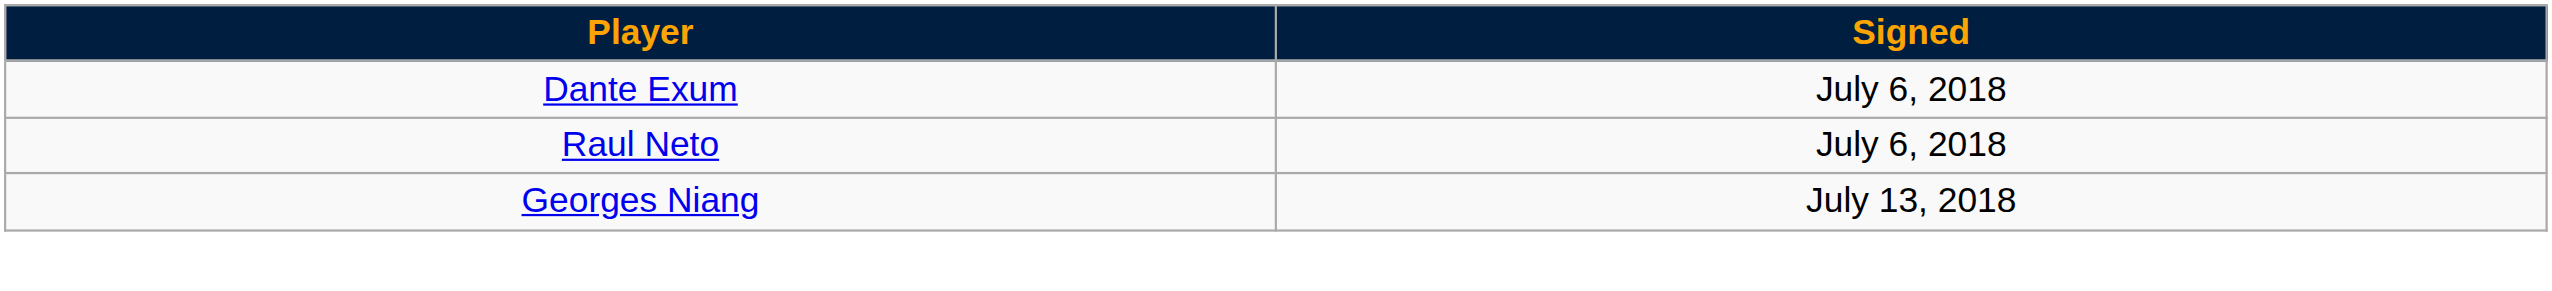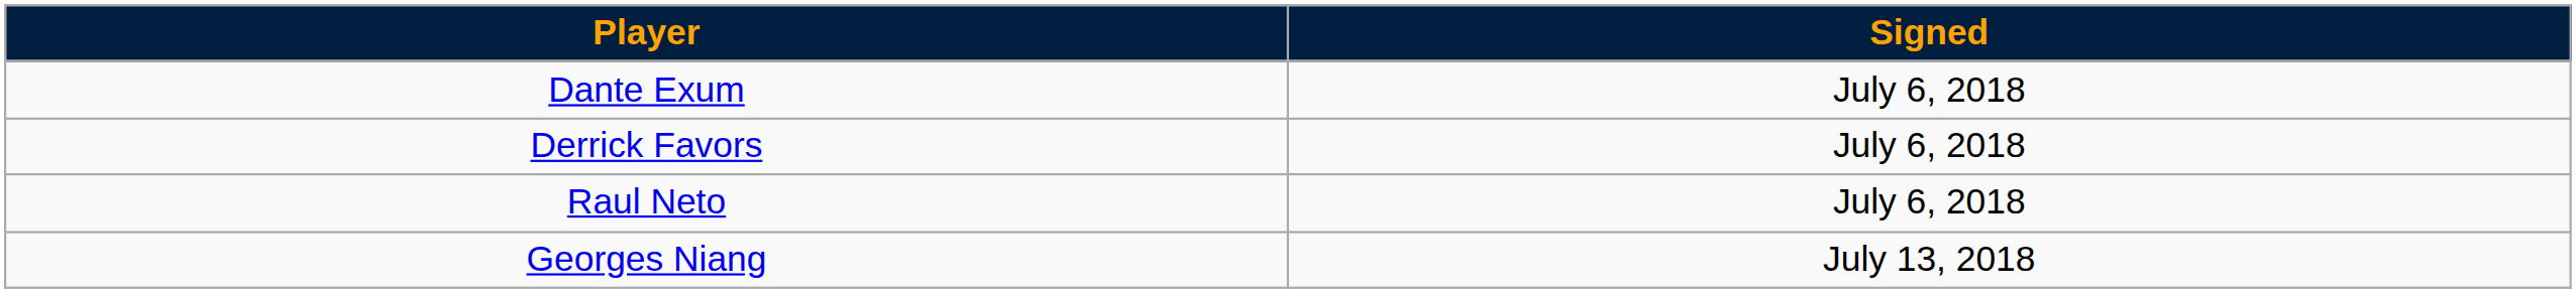+ row: Derrick Favors | July 6, 2018
